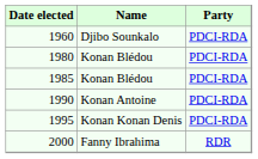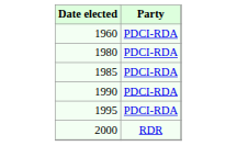- column: Name | Djibo Sounkalo | Konan Blédou | Konan Blédou | Konan Antoine | Konan Konan Denis | Fanny Ibrahima
